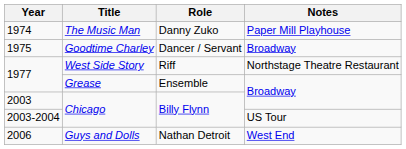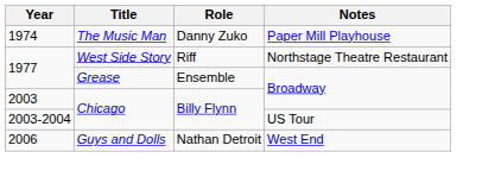- row: 1975 | Goodtime Charley | Dancer / Servant | Broadway
